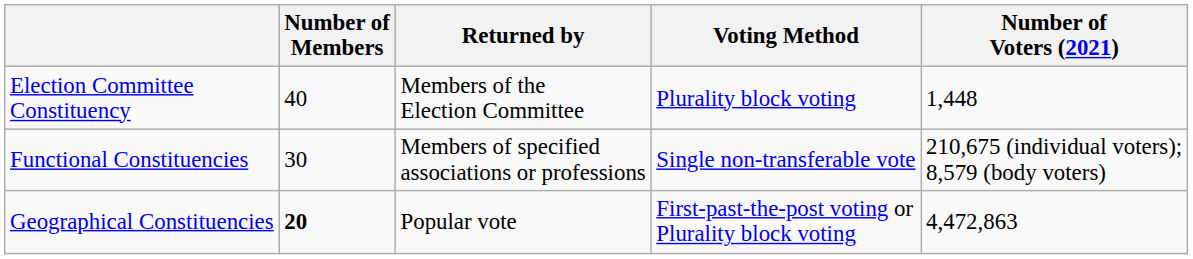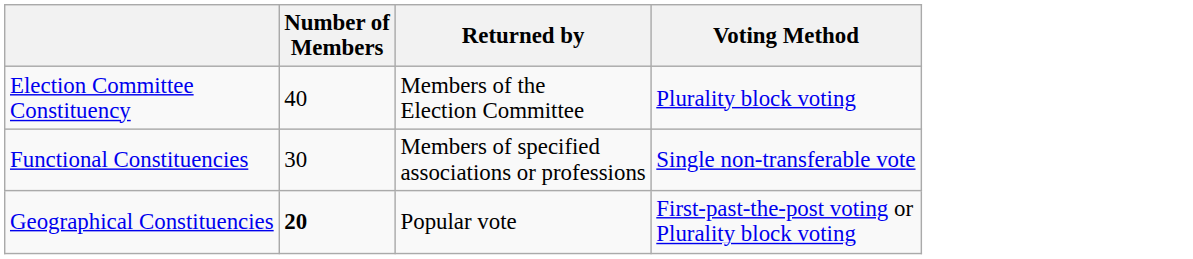- column: Number of Voters (2021) | 1,448 | 210,675 (individual voters); 8,579 (body voters) | 4,472,863
